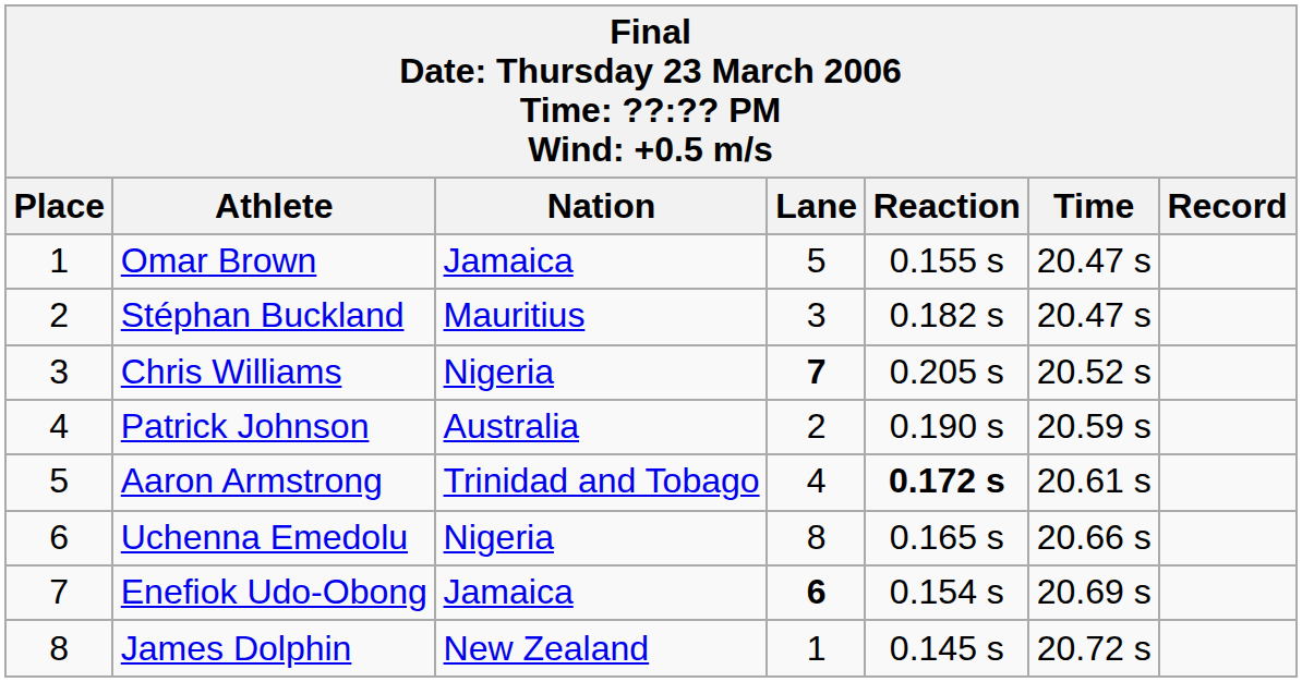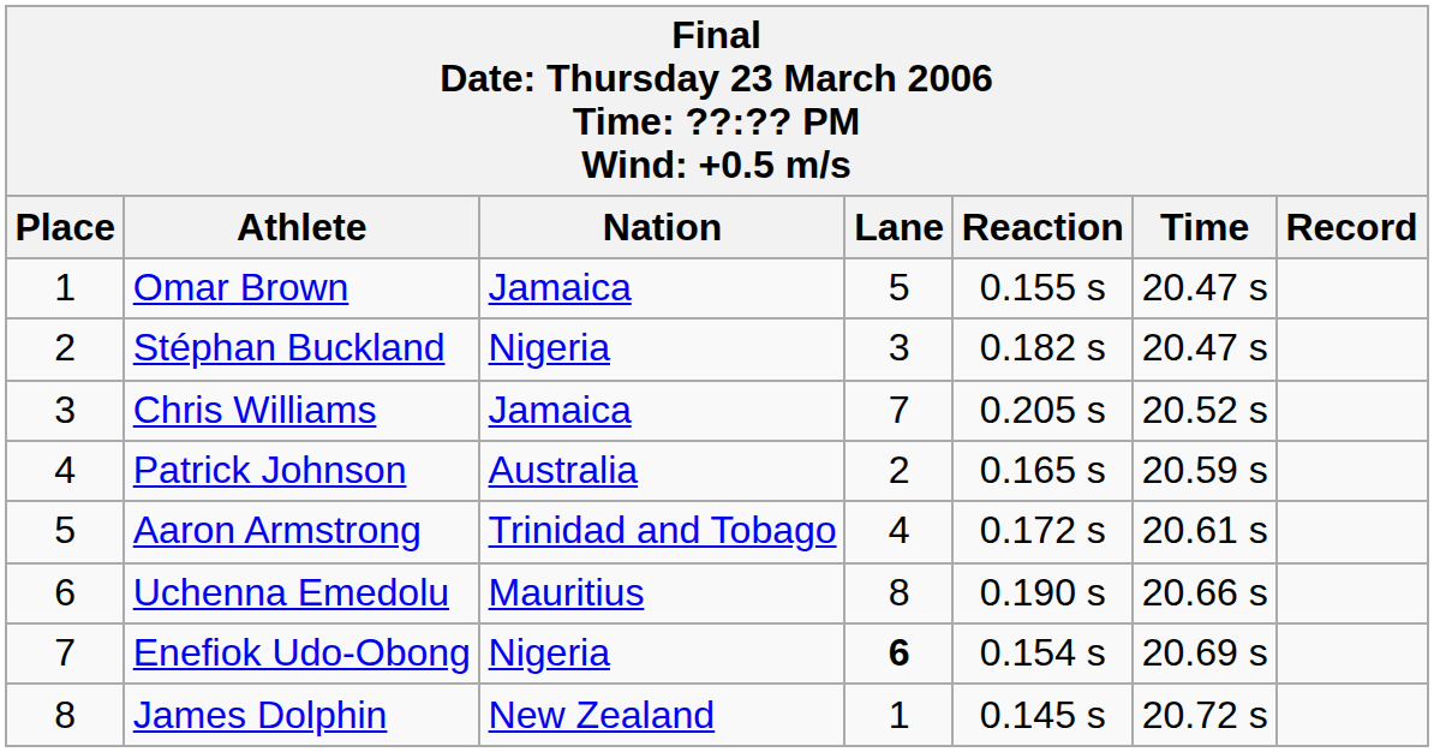Stéphan Buckland | Nation: Mauritius -> Nigeria
Chris Williams | Nation: Nigeria -> Jamaica
Chris Williams | Lane: bold -> normal
Patrick Johnson | Reaction: 0.190 s -> 0.165 s
Aaron Armstrong | Reaction: bold -> normal
Uchenna Emedolu | Nation: Nigeria -> Mauritius
Uchenna Emedolu | Reaction: 0.165 s -> 0.190 s
Enefiok Udo-Obong | Nation: Jamaica -> Nigeria
